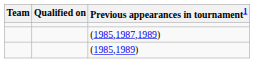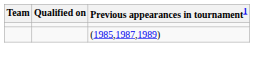- row: (1985,1989)
